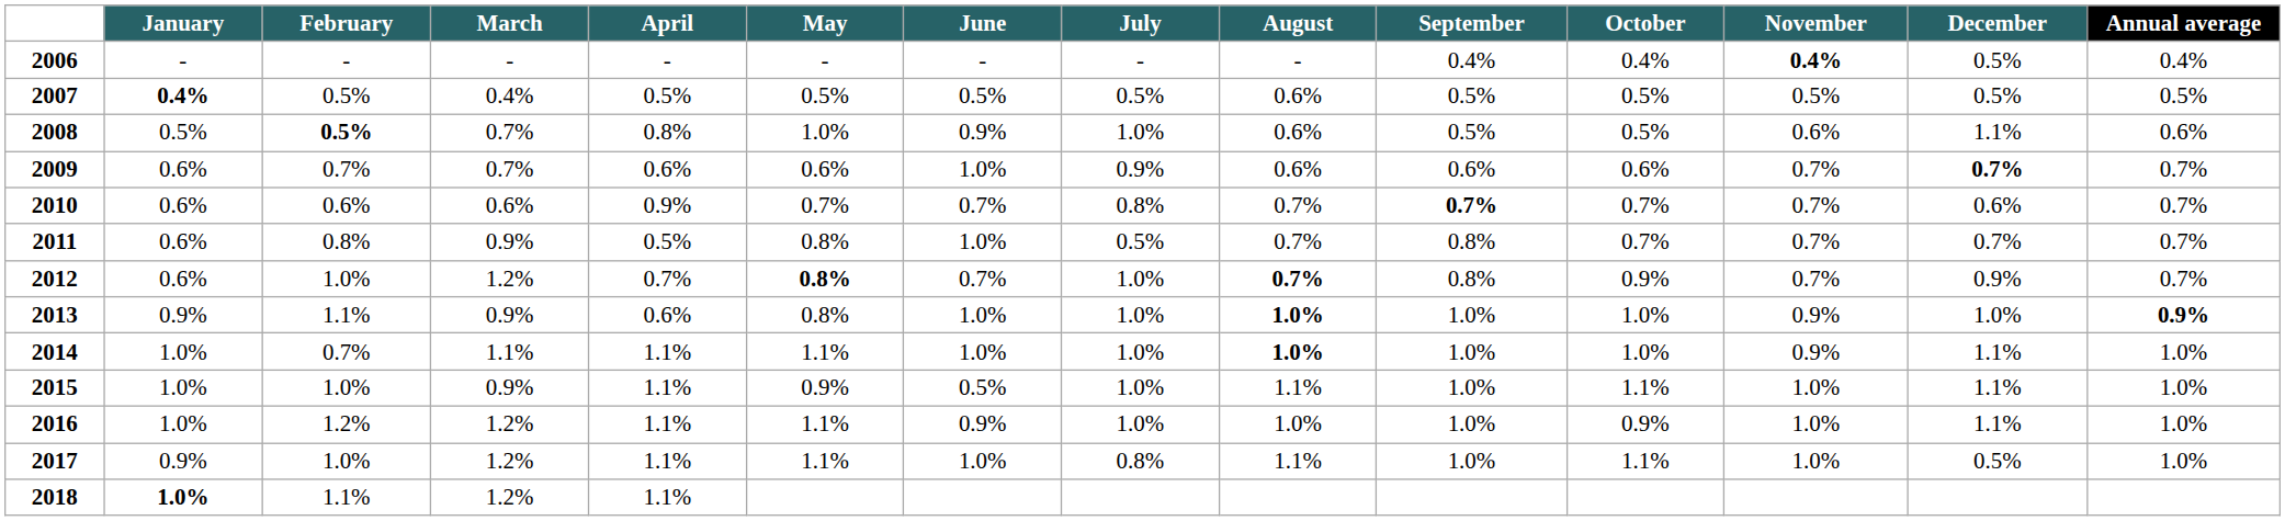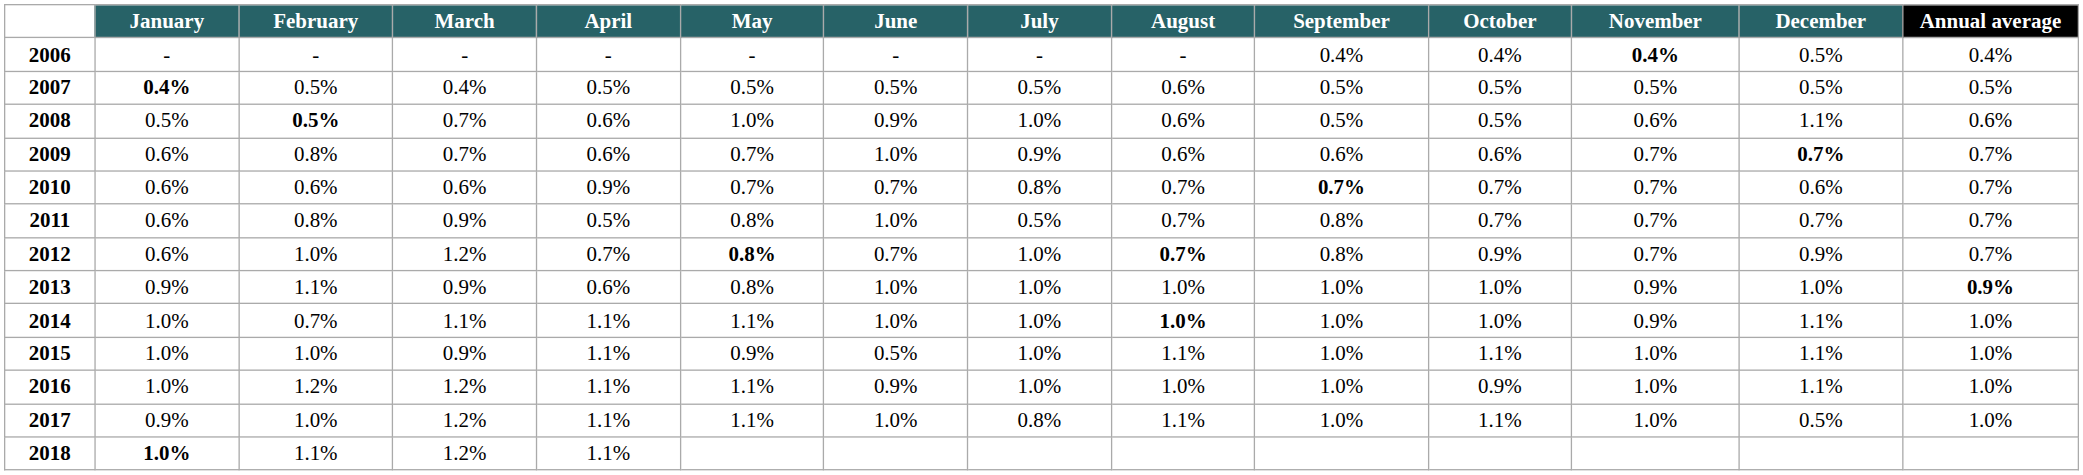2008 | April: 0.8% -> 0.6%
2009 | February: 0.7% -> 0.8%
2009 | May: 0.6% -> 0.7%
2013 | August: bold -> normal
